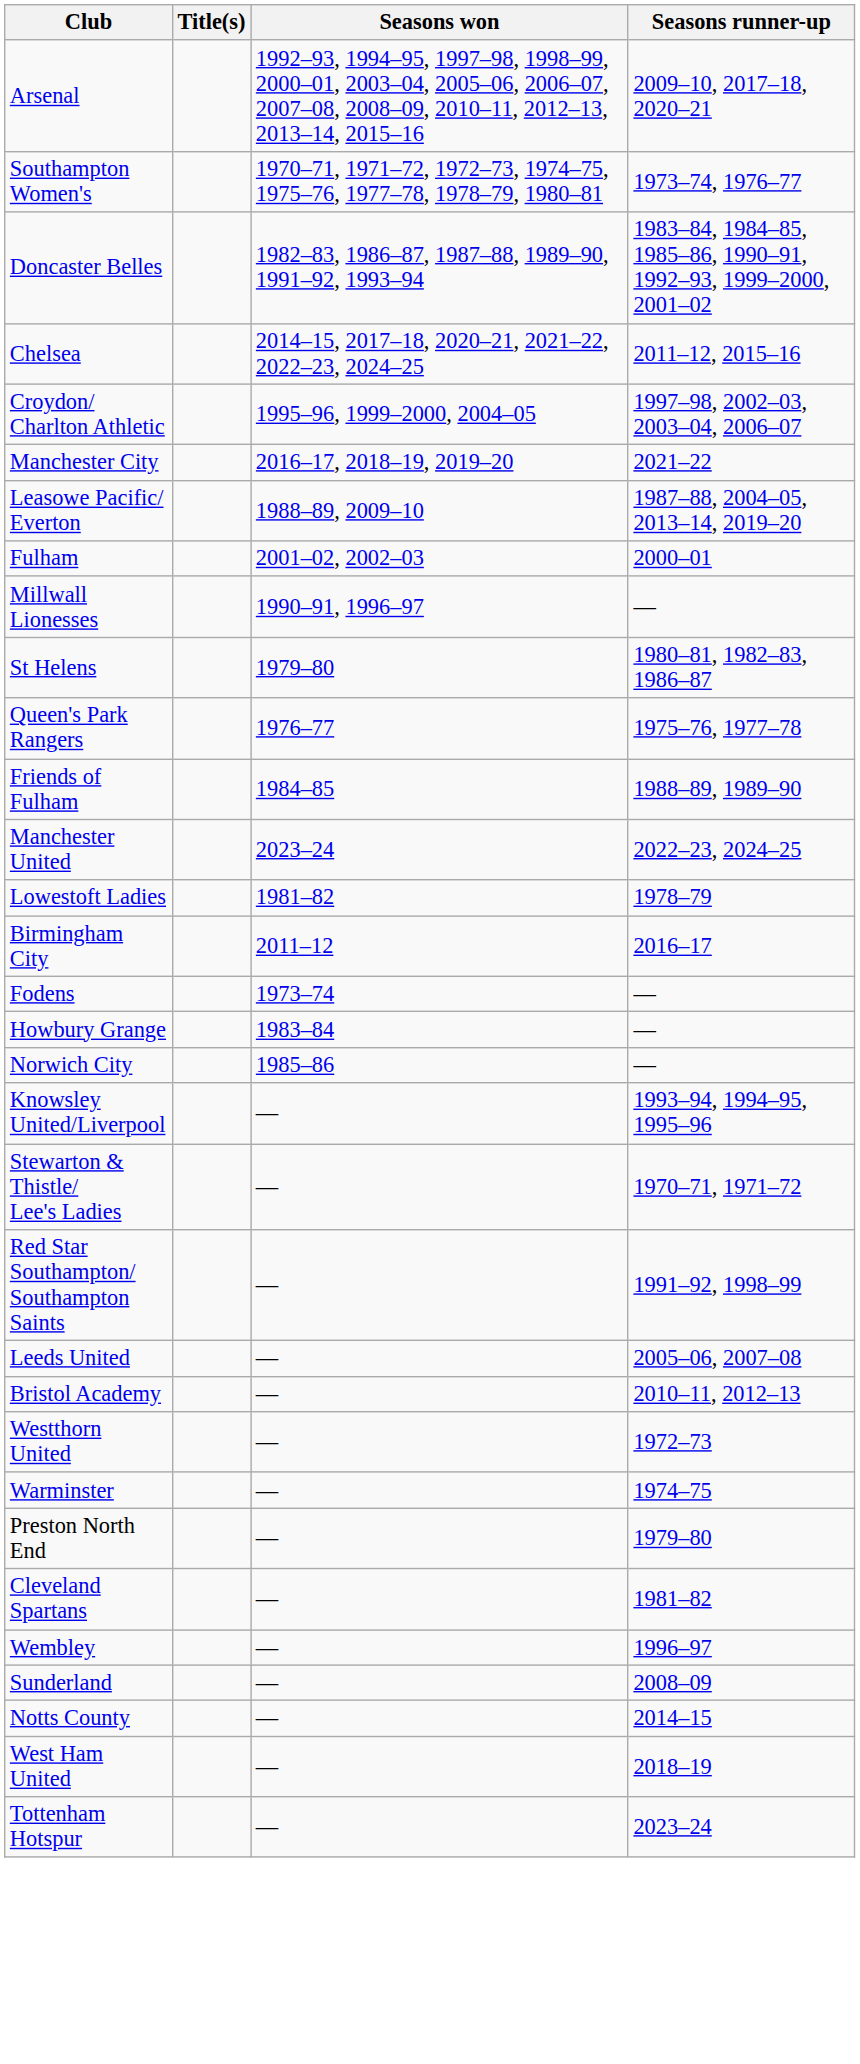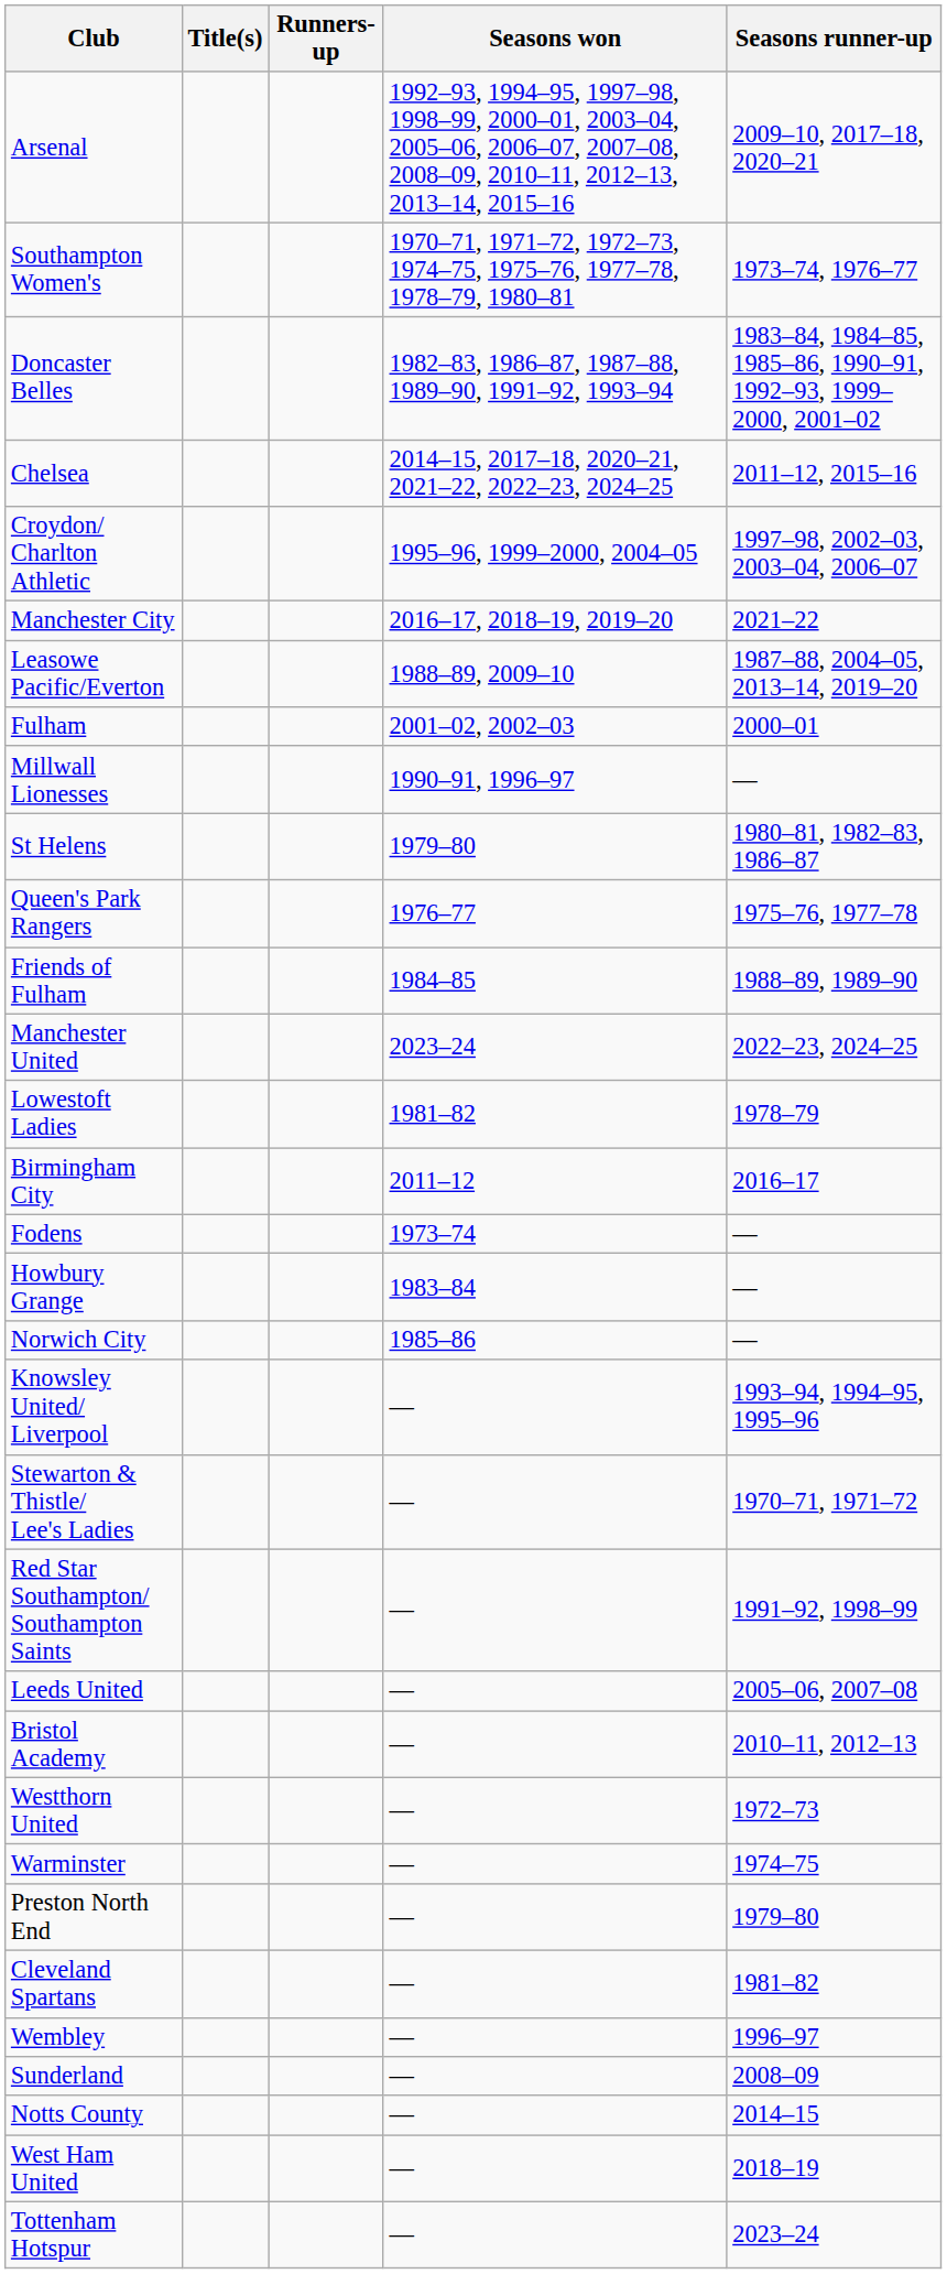+ column: Runners-up
